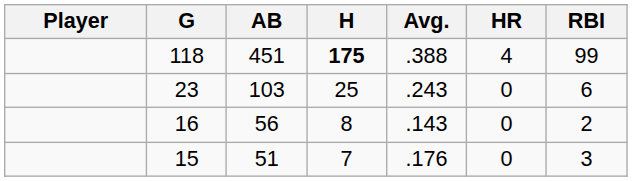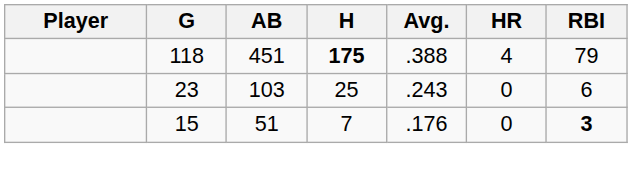451 | RBI: 99 -> 79
- row: 16 | 56 | 8 | .143 | 0 | 2
51 | RBI: normal -> bold
